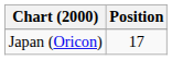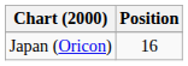Japan (Oricon) | Position: 17 -> 16
